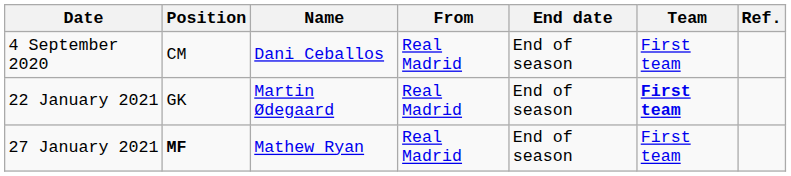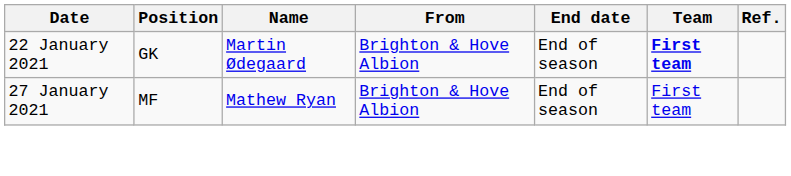- row: 4 September 2020 | CM | Dani Ceballos | Real Madrid | End of season | First team
22 January 2021 | From: Real Madrid -> Brighton & Hove Albion
27 January 2021 | Position: bold -> normal
27 January 2021 | From: Real Madrid -> Brighton & Hove Albion
